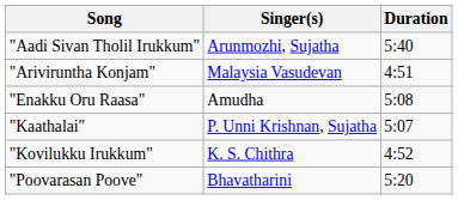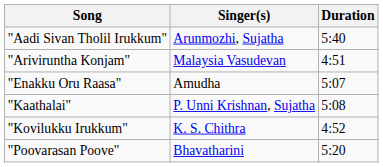"Enakku Oru Raasa" | Duration: 5:08 -> 5:07
"Kaathalai" | Duration: 5:07 -> 5:08
